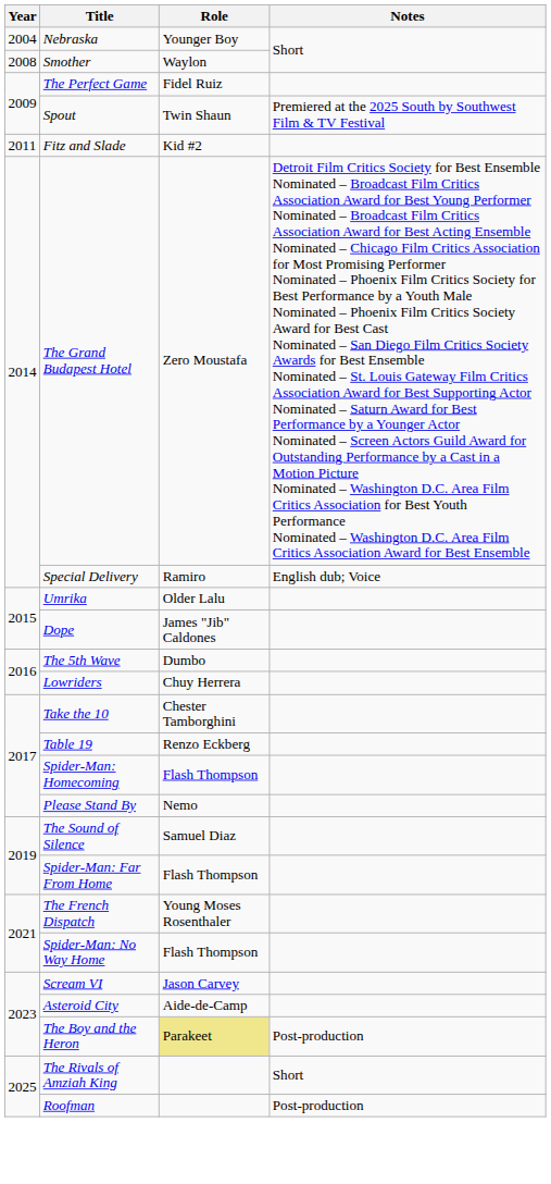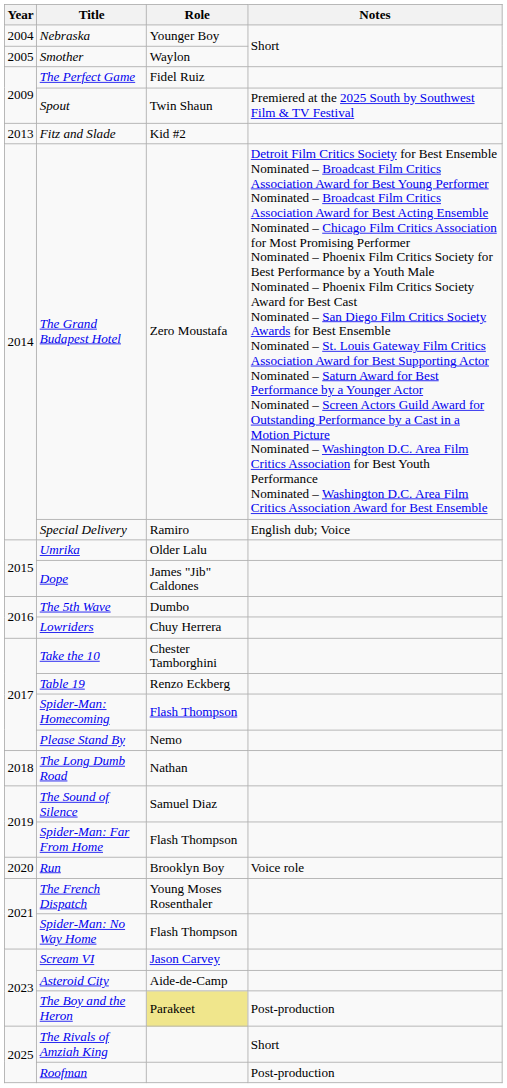Smother | Year: 2008 -> 2005
Fitz and Slade | Year: 2011 -> 2013
+ row: 2018 | The Long Dumb Road | Nathan
+ row: 2020 | Run | Brooklyn Boy | Voice role
